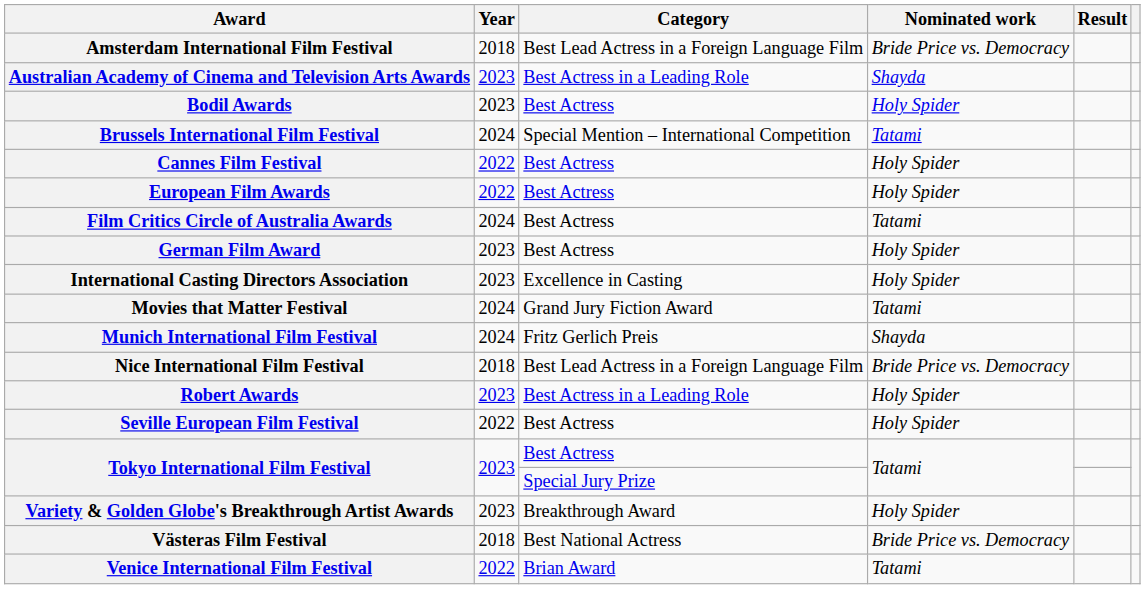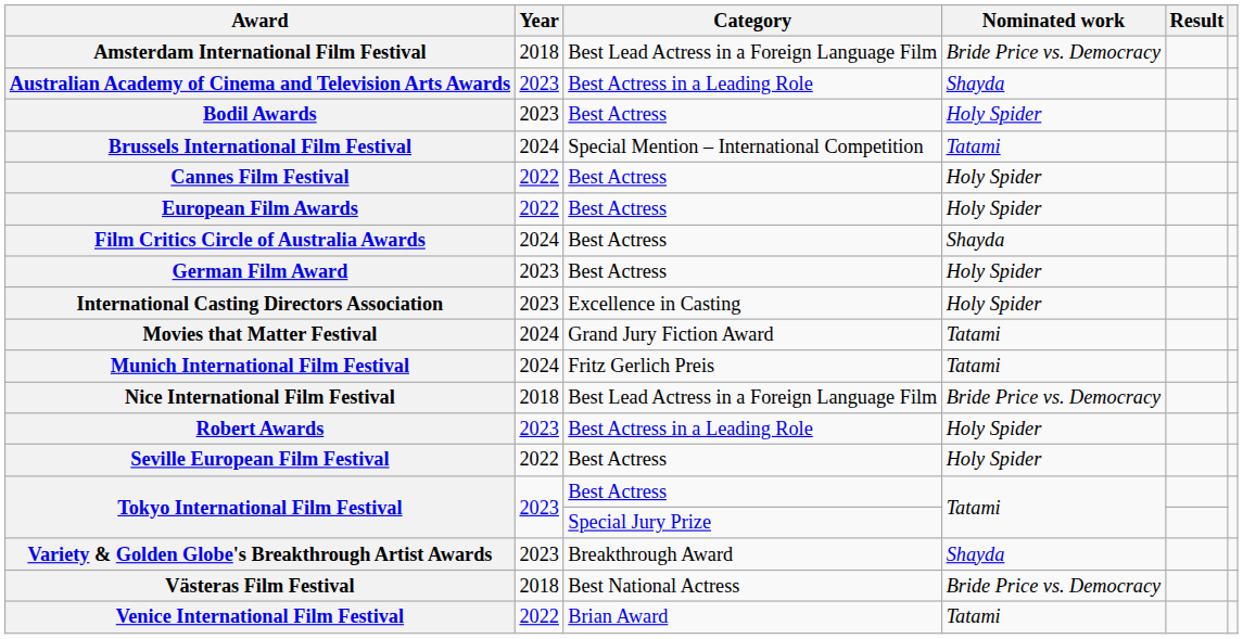Film Critics Circle of Australia Awards | Nominated work: Tatami -> Shayda
Munich International Film Festival | Nominated work: Shayda -> Tatami
Variety & Golden Globe's Breakthrough Artist Awards | Nominated work: Holy Spider -> Shayda
